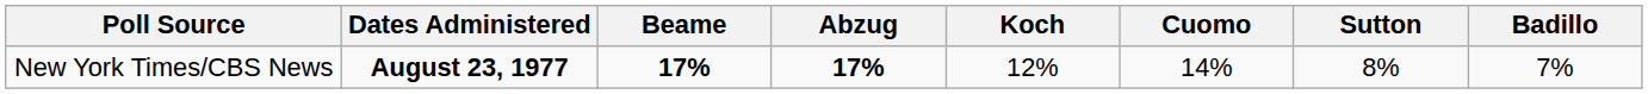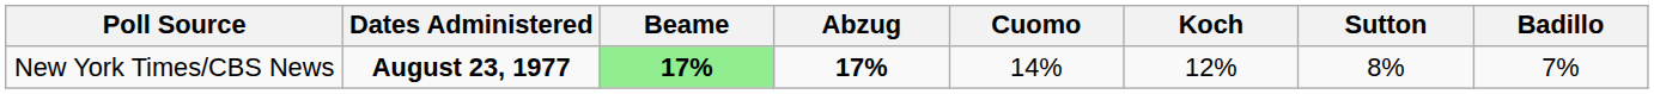columns swapped: Cuomo <-> Koch
New York Times/CBS News | Beame: no background -> lightgreen background
